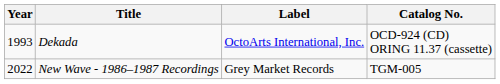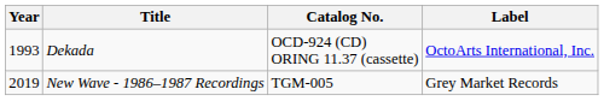columns swapped: Catalog No. <-> Label
New Wave - 1986–1987 Recordings | Year: 2022 -> 2019
